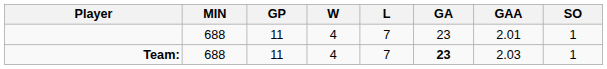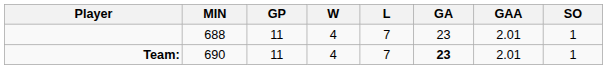Team: | MIN: 688 -> 690
Team: | GAA: 2.03 -> 2.01
